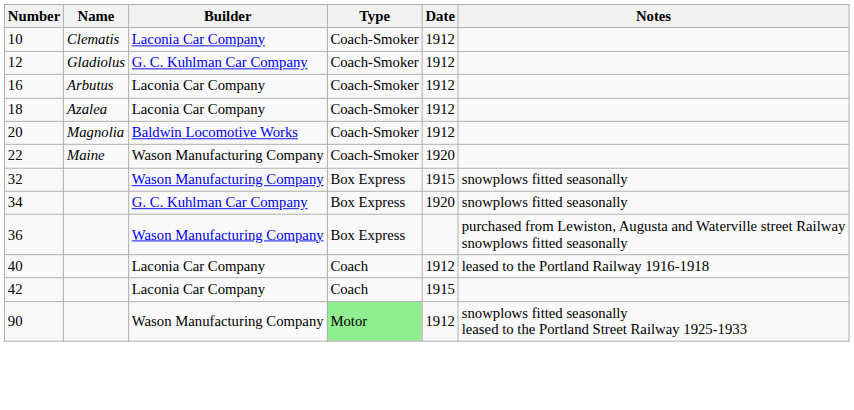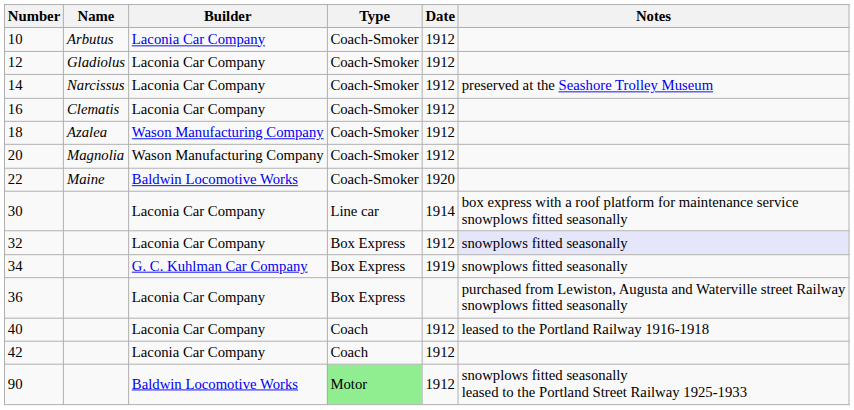10 | Name: Clematis -> Arbutus
12 | Builder: G. C. Kuhlman Car Company -> Laconia Car Company
+ row: 14 | Narcissus | Laconia Car Company | Coach-Smoker | 1912 | preserved at the Seashore Trolley Museum
16 | Name: Arbutus -> Clematis
18 | Builder: Laconia Car Company -> Wason Manufacturing Company
20 | Builder: Baldwin Locomotive Works -> Wason Manufacturing Company
22 | Builder: Wason Manufacturing Company -> Baldwin Locomotive Works
+ row: 30 | Laconia Car Company | Line car | 1914 | box express with a roof platform for maintenance service snowplows fitted seasonally
32 | Builder: Wason Manufacturing Company -> Laconia Car Company
32 | Date: 1915 -> 1912
32 | Notes: no background -> lavender background
34 | Date: 1920 -> 1919
36 | Builder: Wason Manufacturing Company -> Laconia Car Company
42 | Date: 1915 -> 1912
90 | Builder: Wason Manufacturing Company -> Baldwin Locomotive Works
